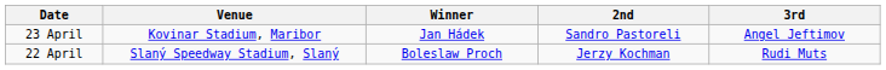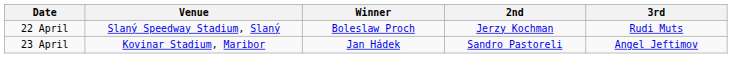rows swapped: 22 April <-> 23 April
